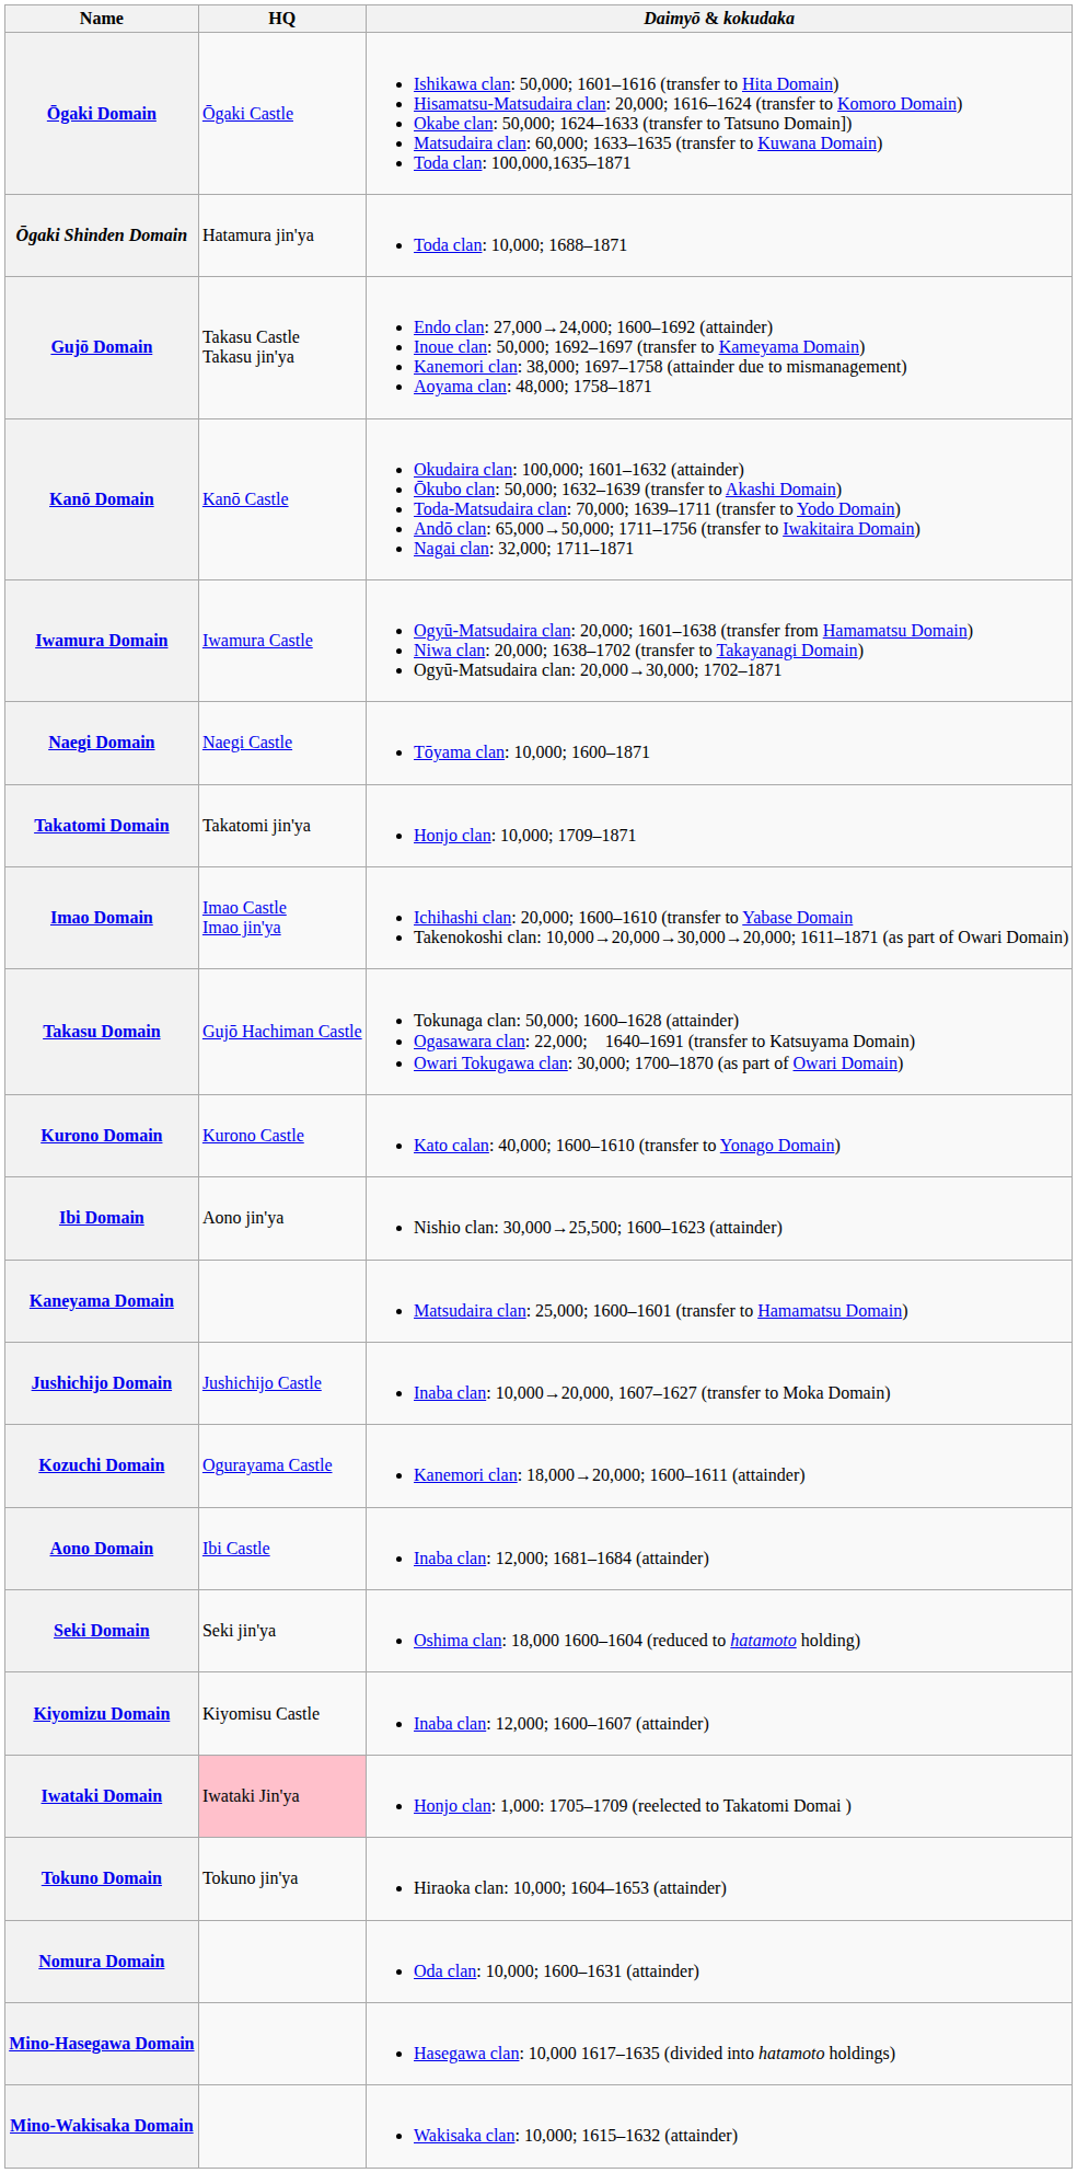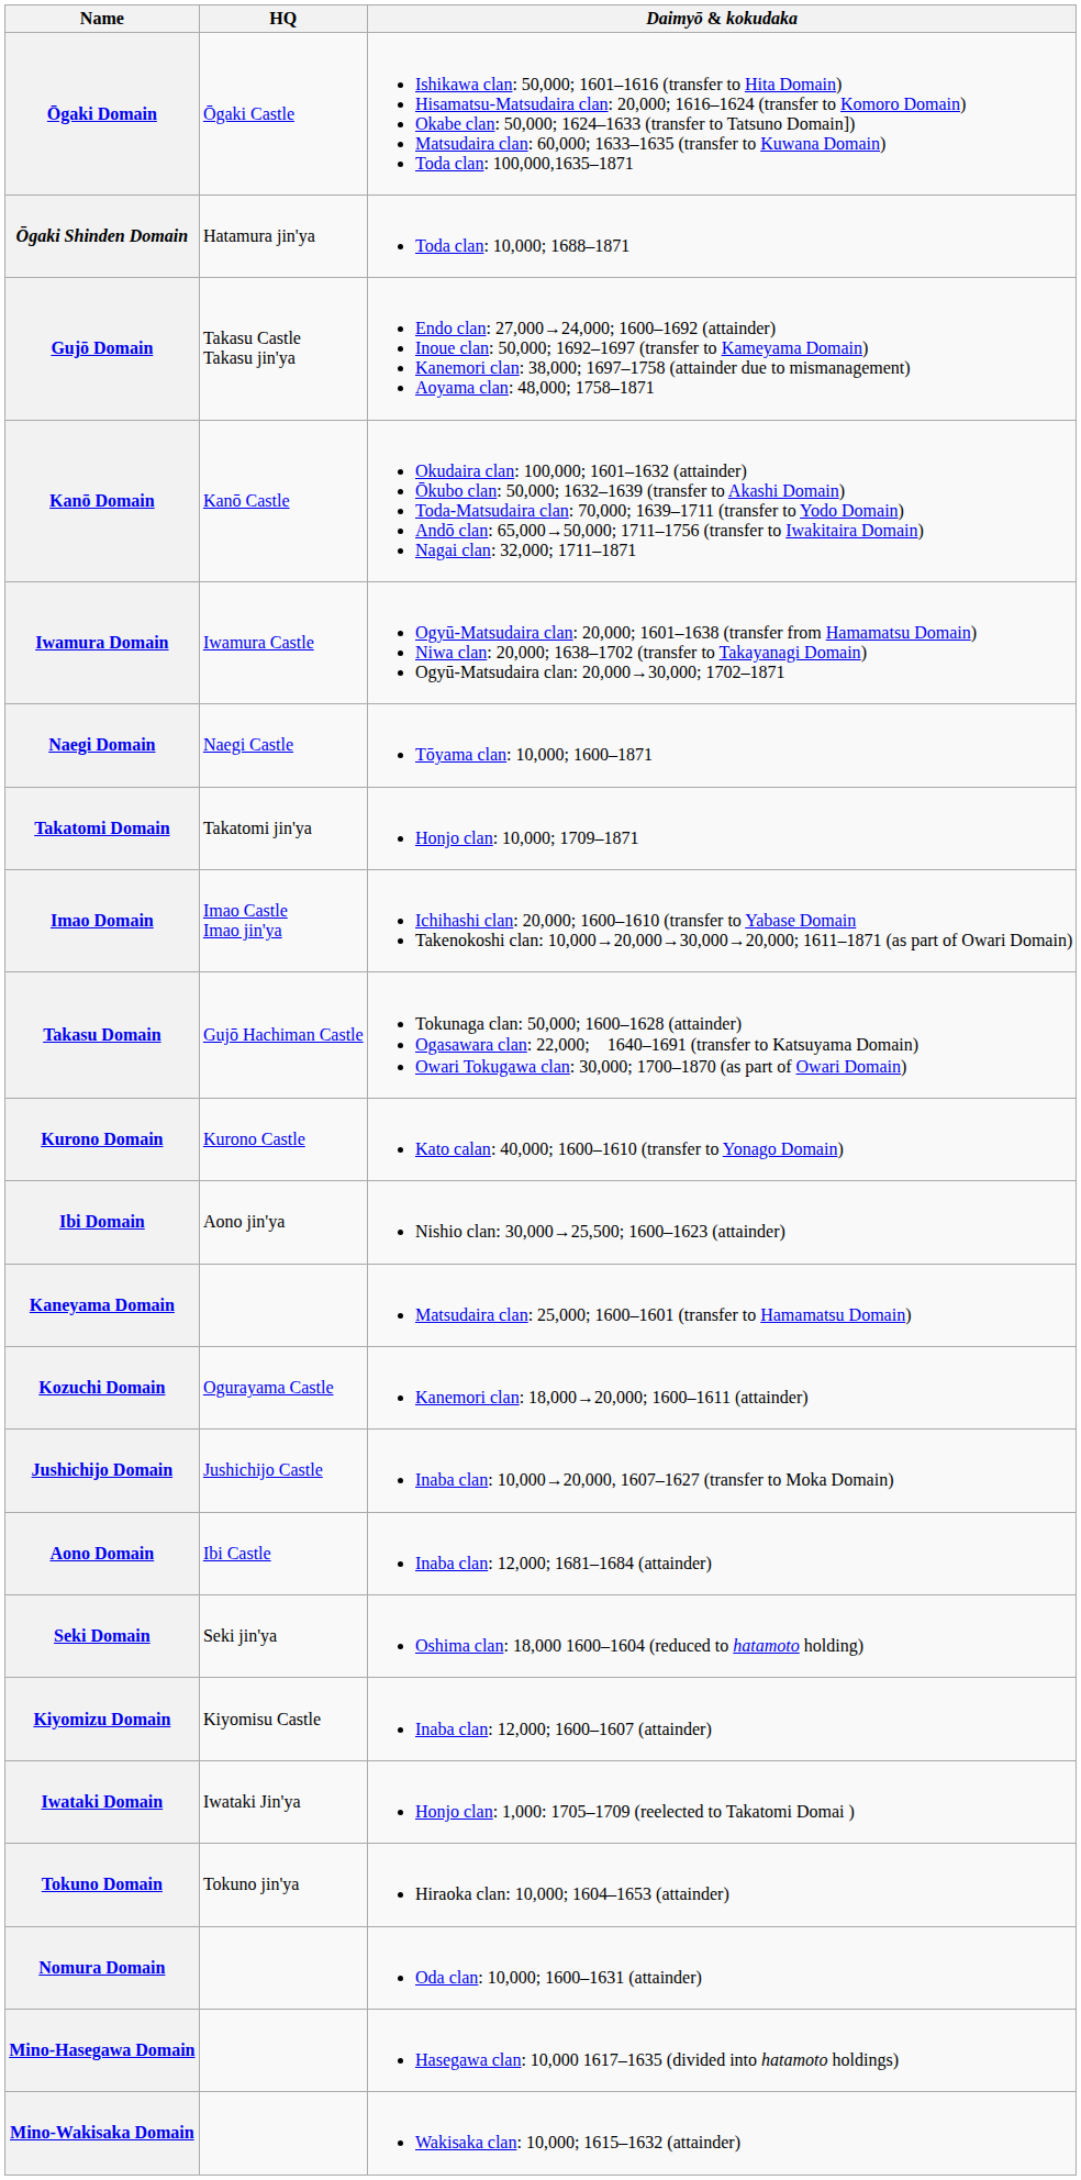rows swapped: Kozuchi Domain <-> Jushichijo Domain
Iwataki Domain | HQ: pink background -> no background
